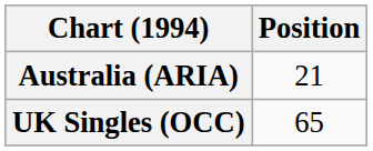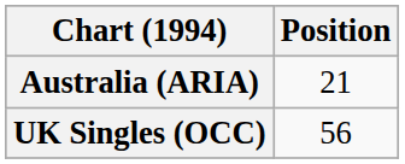UK Singles (OCC) | Position: 65 -> 56
